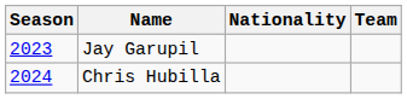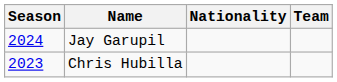Jay Garupil | Season: 2023 -> 2024
Chris Hubilla | Season: 2024 -> 2023
